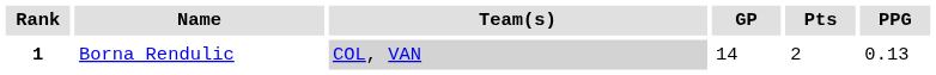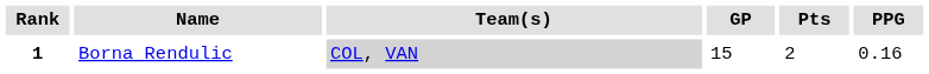1 | GP: 14 -> 15
1 | PPG: 0.13 -> 0.16
